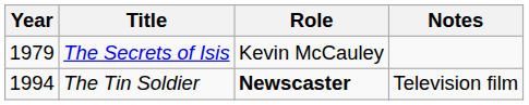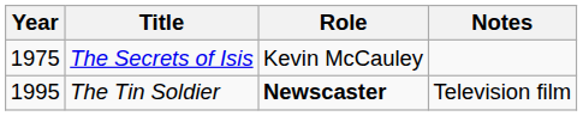The Secrets of Isis | Year: 1979 -> 1975
The Tin Soldier | Year: 1994 -> 1995
